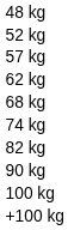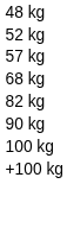- row: 62 kg
- row: 74 kg
